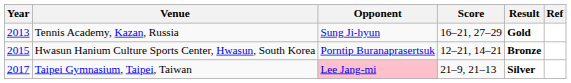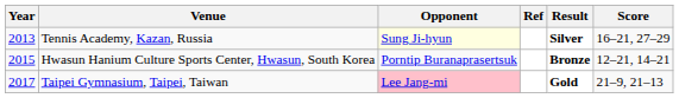columns swapped: Score <-> Ref
Tennis Academy, Kazan, Russia | Opponent: no background -> lightyellow background
Tennis Academy, Kazan, Russia | Result: Gold -> Silver
Taipei Gymnasium, Taipei, Taiwan | Result: Silver -> Gold
